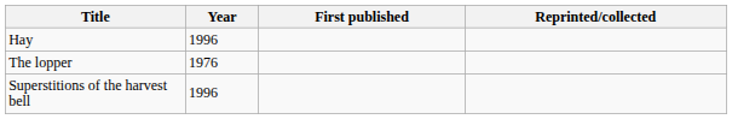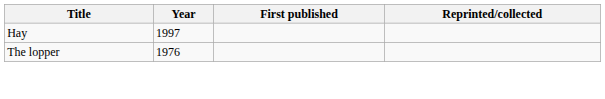Hay | Year: 1996 -> 1997
- row: Superstitions of the harvest bell | 1996
